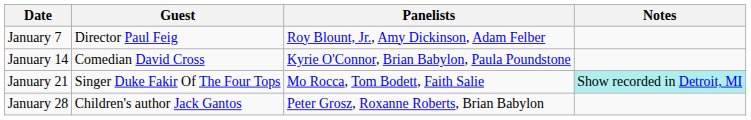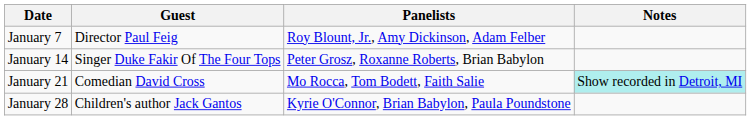January 14 | Guest: Comedian David Cross -> Singer Duke Fakir Of The Four Tops
January 14 | Panelists: Kyrie O'Connor, Brian Babylon, Paula Poundstone -> Peter Grosz, Roxanne Roberts, Brian Babylon
January 21 | Guest: Singer Duke Fakir Of The Four Tops -> Comedian David Cross
January 28 | Panelists: Peter Grosz, Roxanne Roberts, Brian Babylon -> Kyrie O'Connor, Brian Babylon, Paula Poundstone
